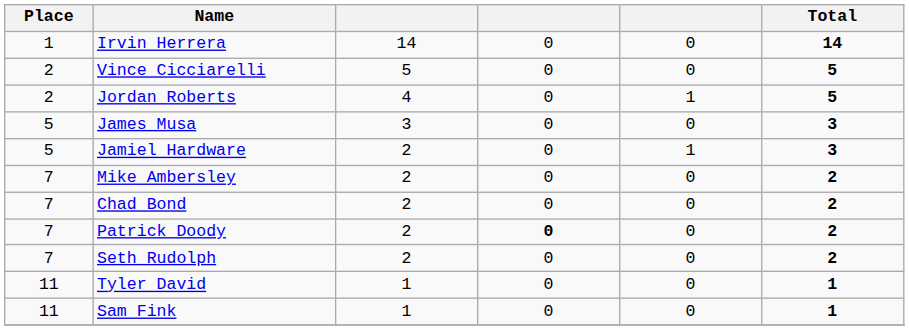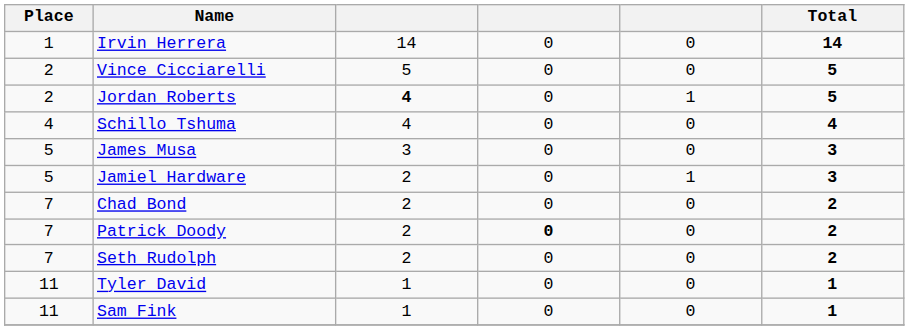Jordan Roberts | column 3: normal -> bold
+ row: 4 | Schillo Tshuma | 4 | 0 | 0 | 4
- row: 7 | Mike Ambersley | 2 | 0 | 0 | 2
